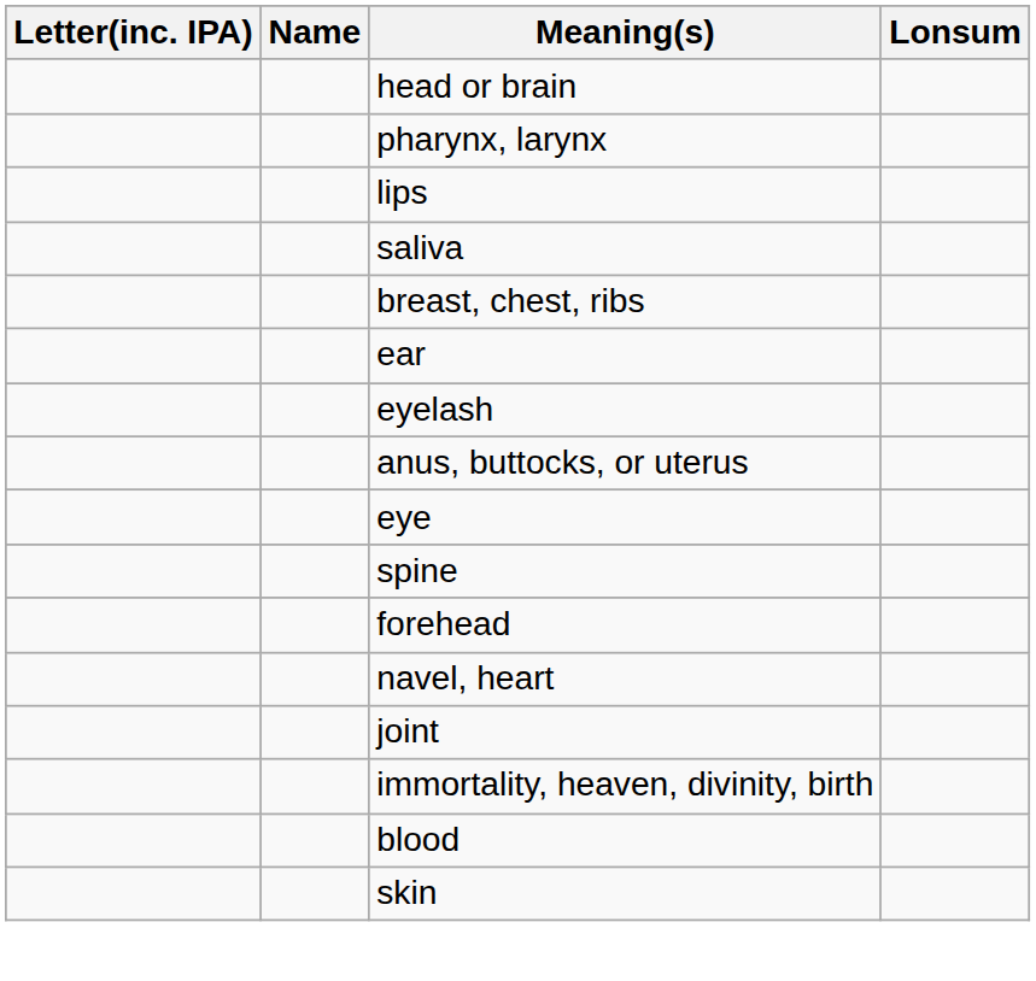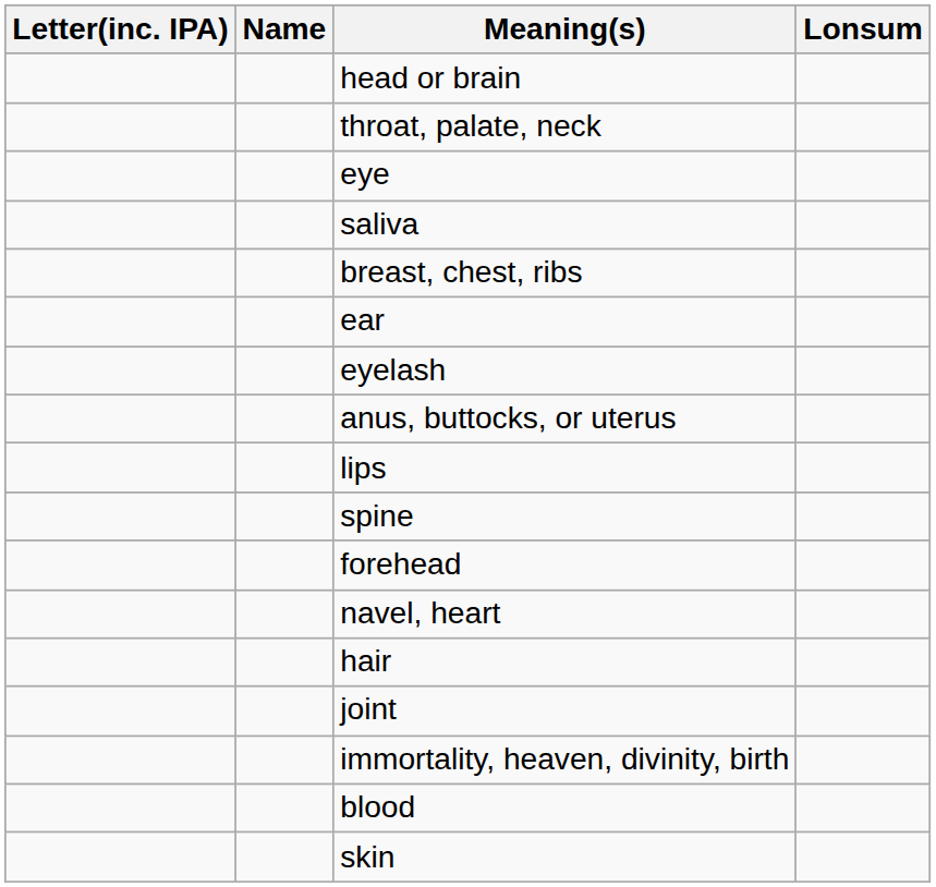+ row: throat, palate, neck
- row: pharynx, larynx
rows swapped: lips <-> eye
+ row: hair
